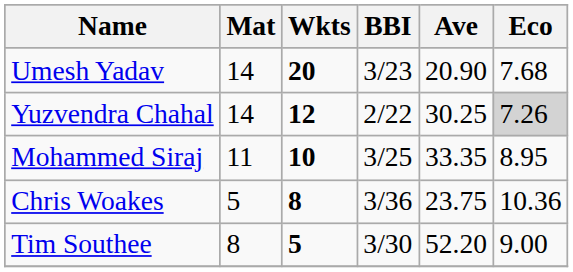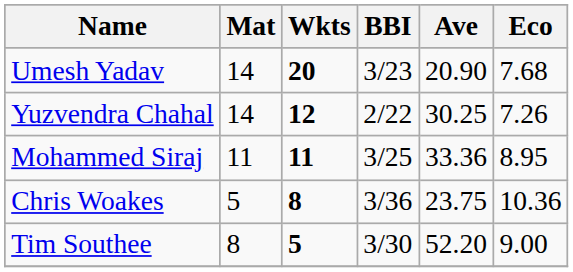Yuzvendra Chahal | Eco: lightgrey background -> no background
Mohammed Siraj | Wkts: 10 -> 11
Mohammed Siraj | Ave: 33.35 -> 33.36
